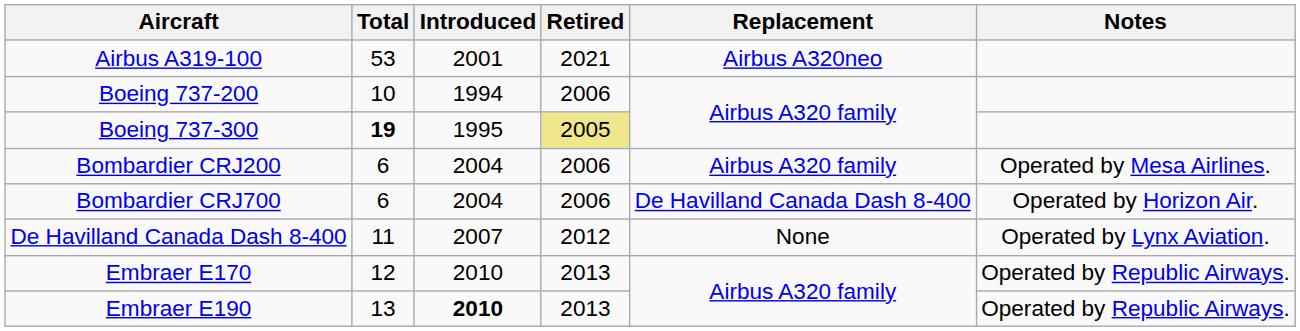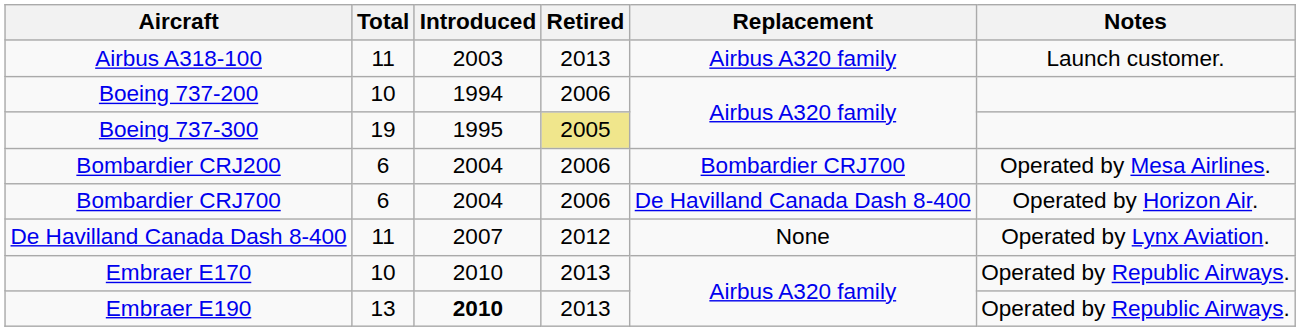+ row: Airbus A318-100 | 11 | 2003 | 2013 | Airbus A320 family | Launch customer.
- row: Airbus A319-100 | 53 | 2001 | 2021 | Airbus A320neo
Boeing 737-300 | Total: bold -> normal
Bombardier CRJ200 | Replacement: Airbus A320 family -> Bombardier CRJ700
Embraer E170 | Total: 12 -> 10
